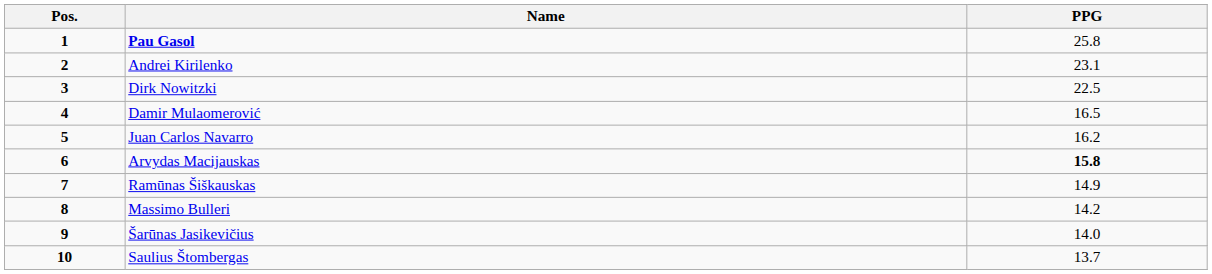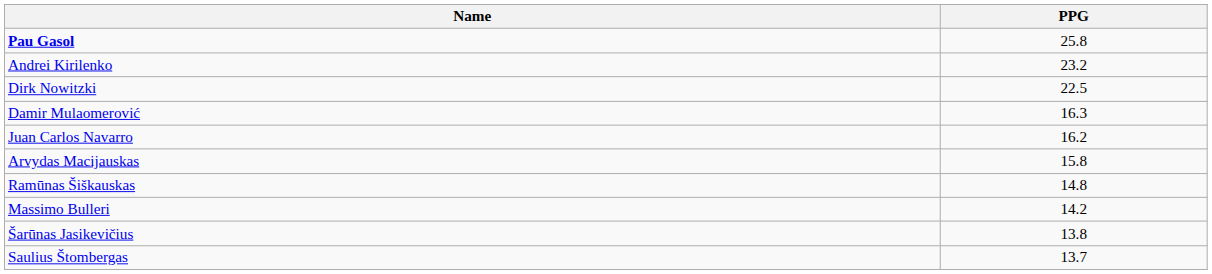- column: Pos. | 1 | 2 | 3 | 4 | 5 | 6 | 7 | 8 | 9 | 10
Andrei Kirilenko | PPG: 23.1 -> 23.2
Damir Mulaomerović | PPG: 16.5 -> 16.3
Arvydas Macijauskas | PPG: bold -> normal
Ramūnas Šiškauskas | PPG: 14.9 -> 14.8
Šarūnas Jasikevičius | PPG: 14.0 -> 13.8
